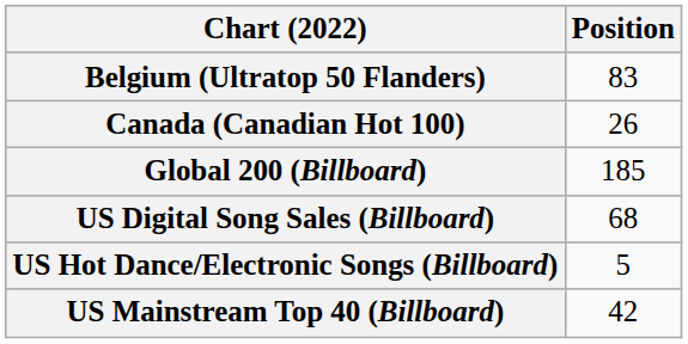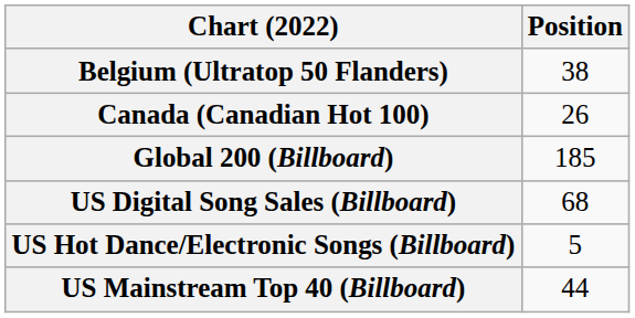Belgium (Ultratop 50 Flanders) | Position: 83 -> 38
US Mainstream Top 40 (Billboard) | Position: 42 -> 44
